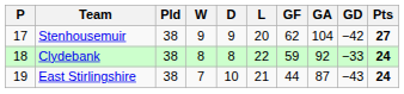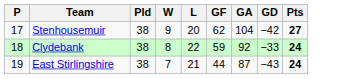- column: D | 9 | 8 | 10
